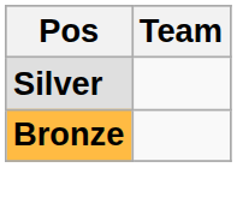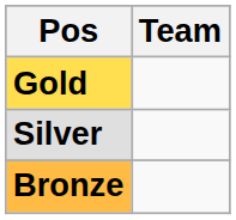+ row: Gold
